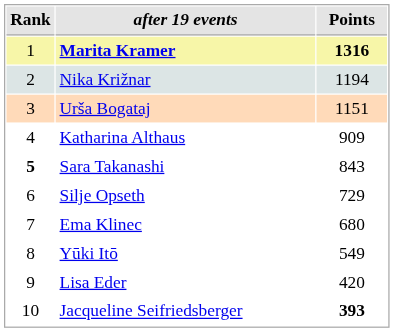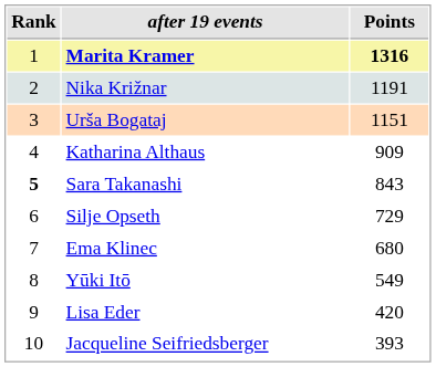Nika Križnar | Points: 1194 -> 1191
Jacqueline Seifriedsberger | Points: bold -> normal
